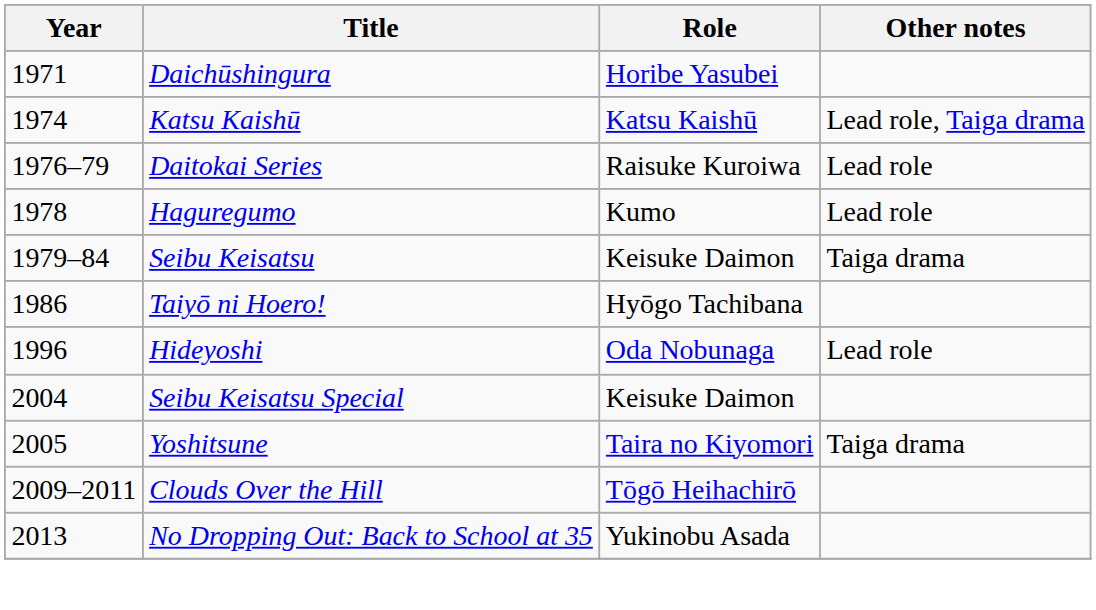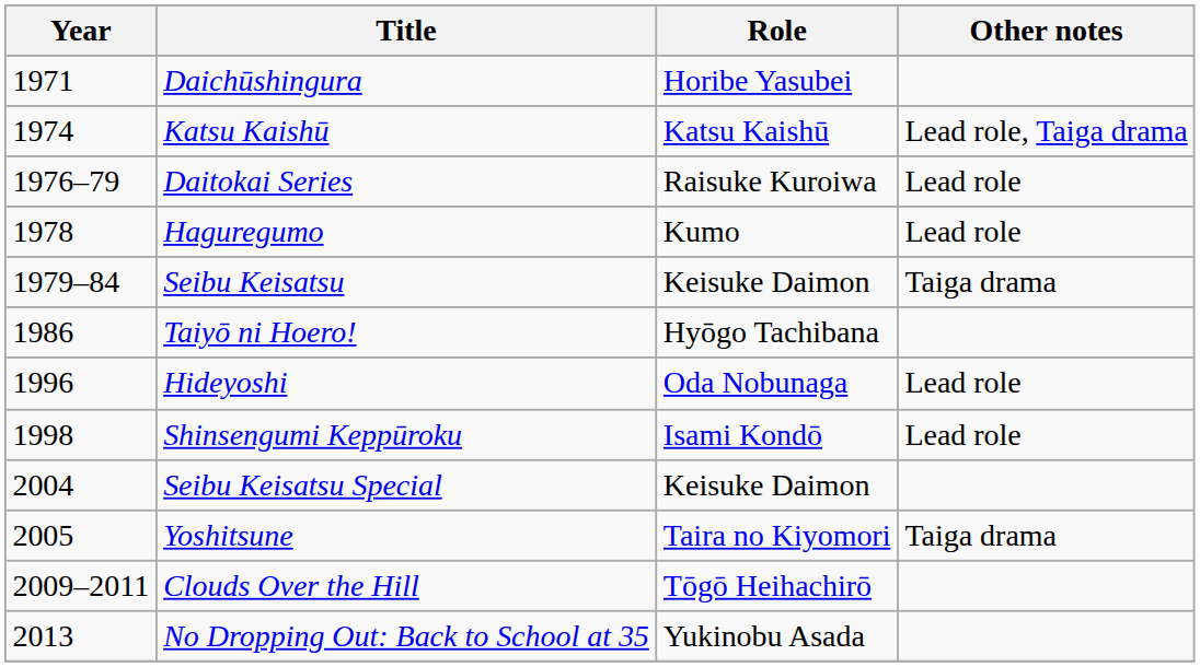+ row: 1998 | Shinsengumi Keppūroku | Isami Kondō | Lead role
